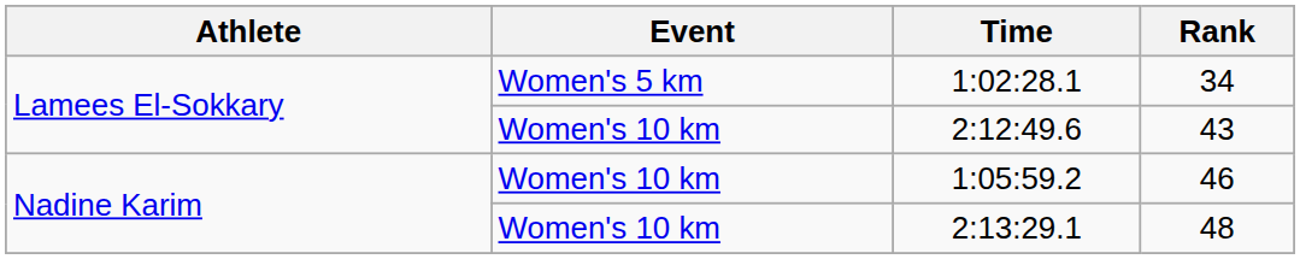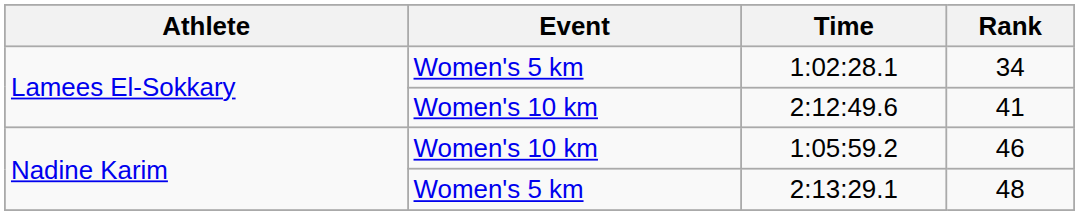2:12:49.6 | Rank: 43 -> 41
2:13:29.1 | Event: Women's 10 km -> Women's 5 km
